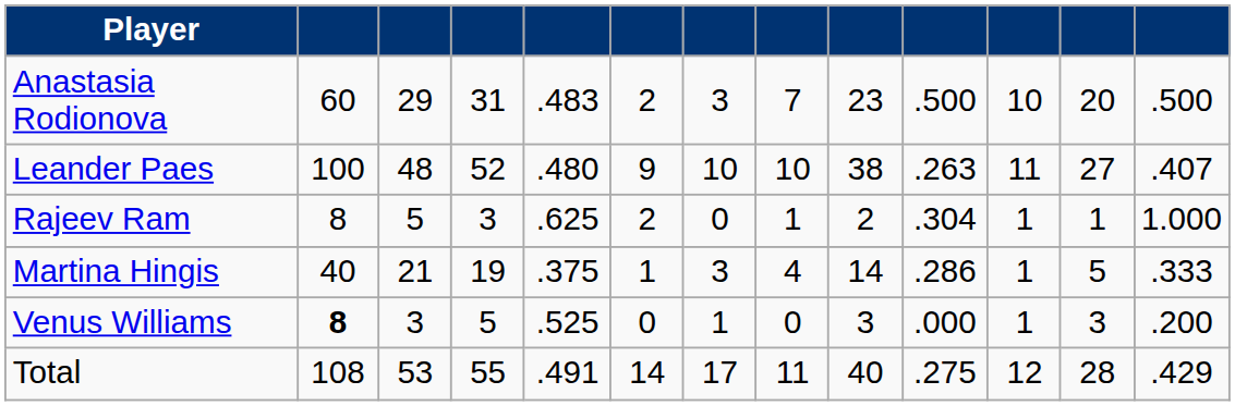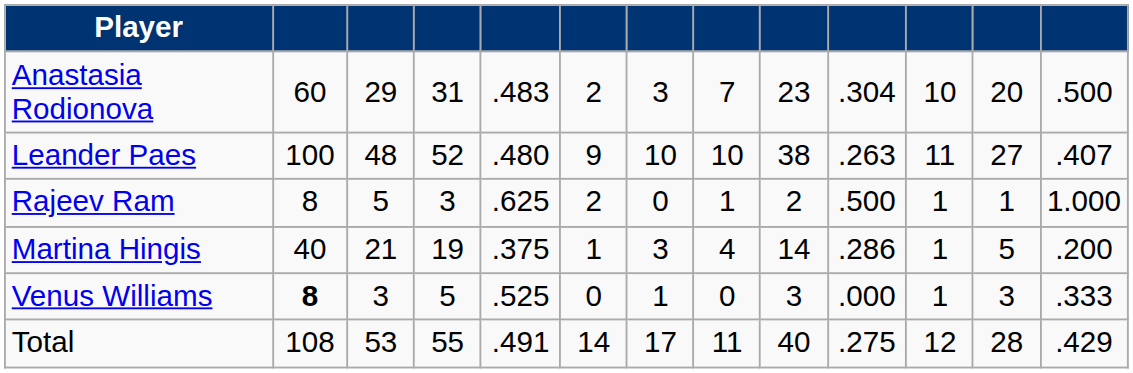Anastasia Rodionova | column 10: .500 -> .304
Rajeev Ram | column 10: .304 -> .500
Martina Hingis | column 13: .333 -> .200
Venus Williams | column 13: .200 -> .333
